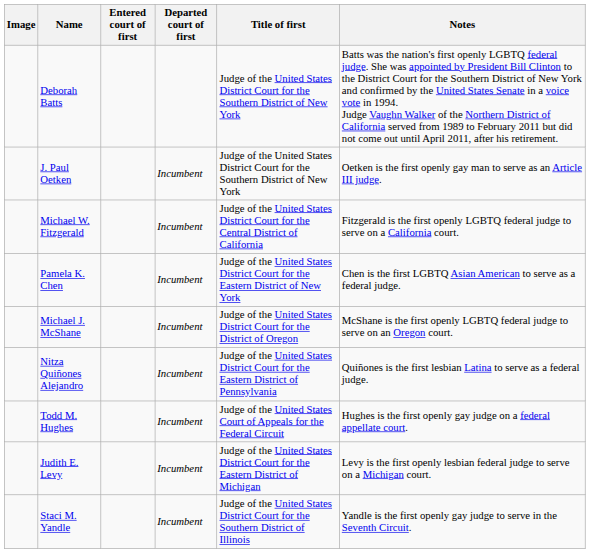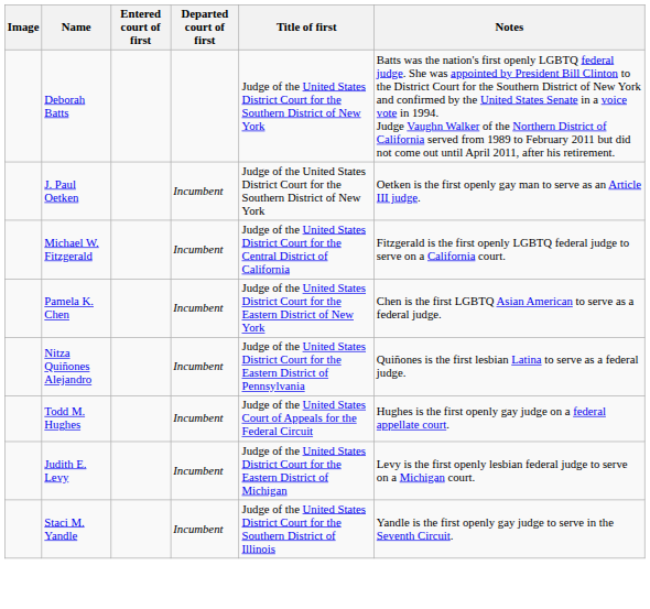- row: Michael J. McShane | Incumbent | Judge of the United States District Court for the District of Oregon | McShane is the first openly LGBTQ federal judge to serve on an Oregon court.
